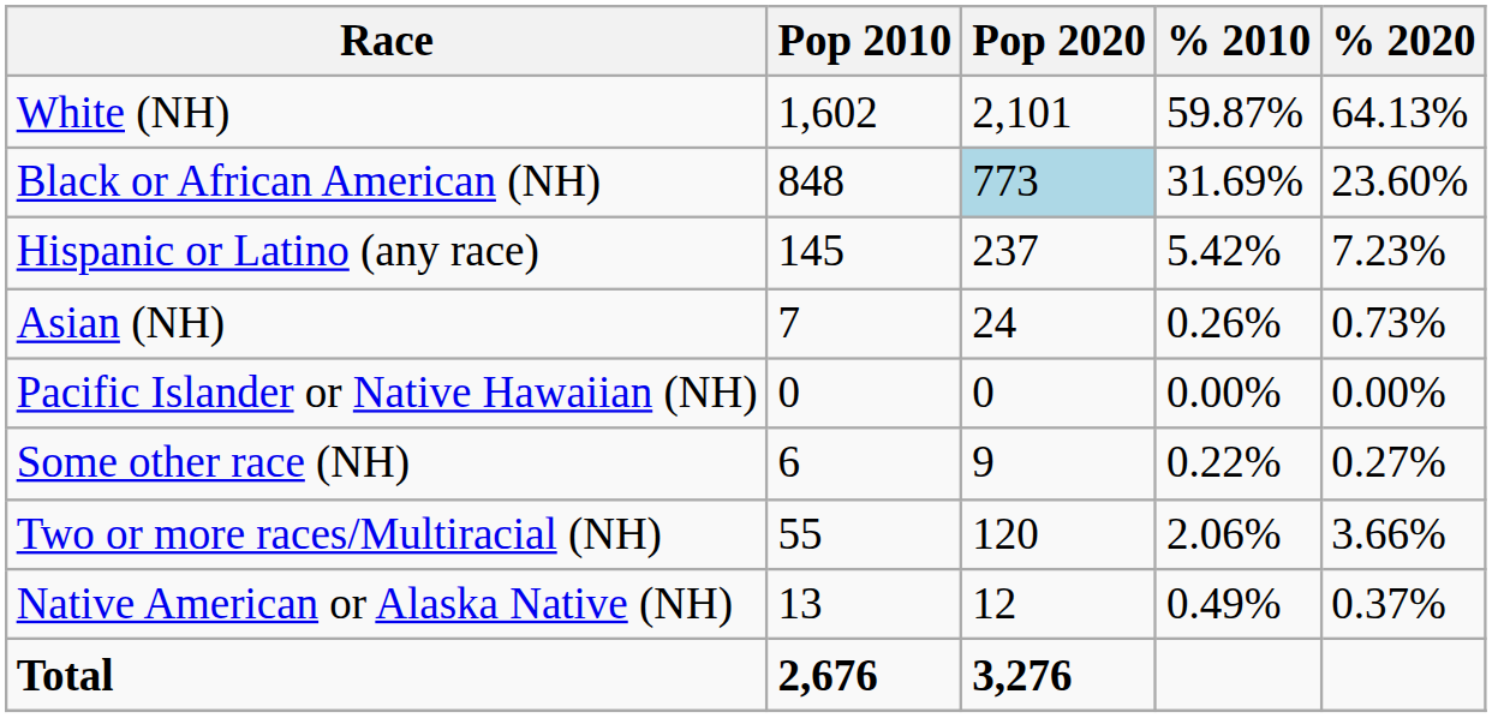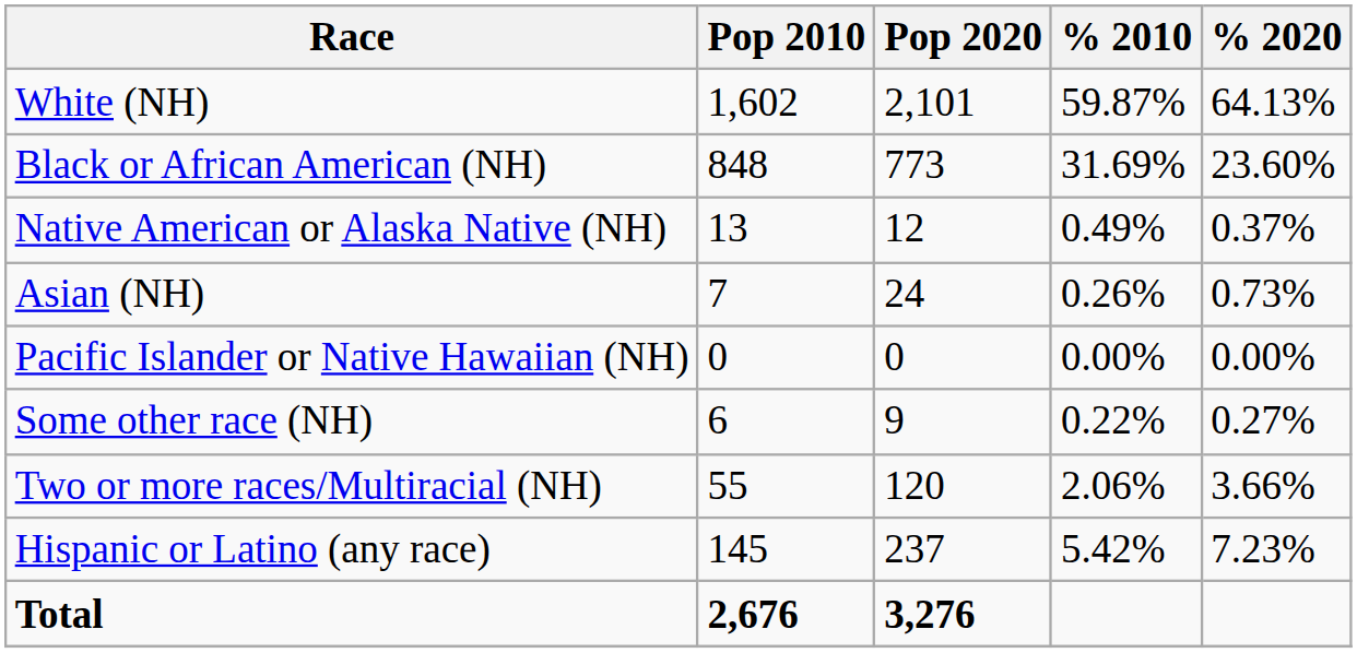Black or African American (NH) | Pop 2020: lightblue background -> no background
rows swapped: Native American or Alaska Native (NH) <-> Hispanic or Latino (any race)
